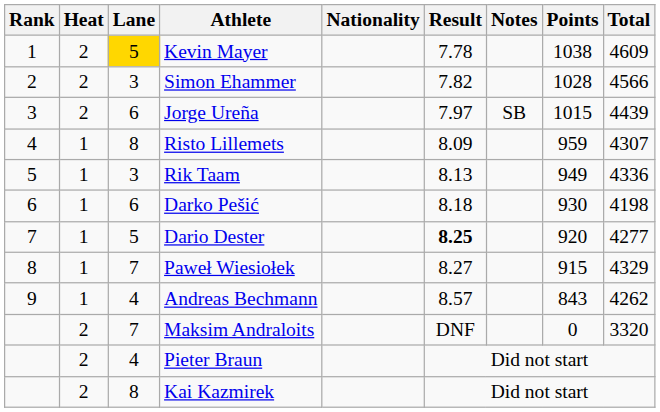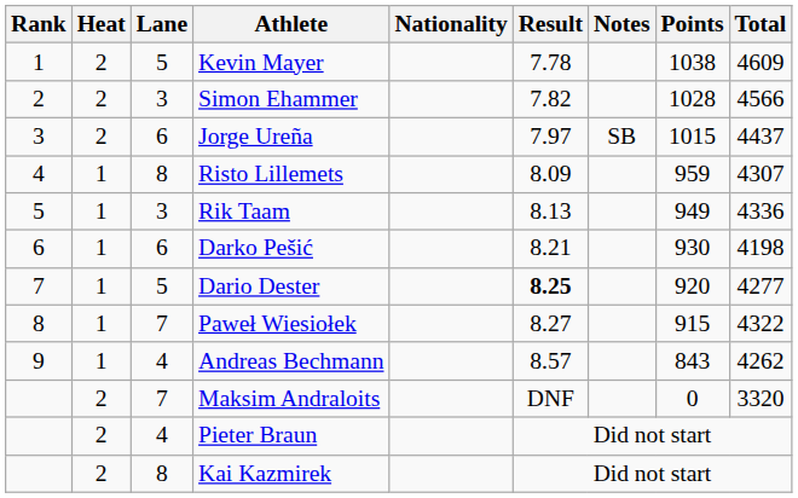Kevin Mayer | Lane: gold background -> no background
Jorge Ureña | Total: 4439 -> 4437
Darko Pešić | Result: 8.18 -> 8.21
Paweł Wiesiołek | Total: 4329 -> 4322
